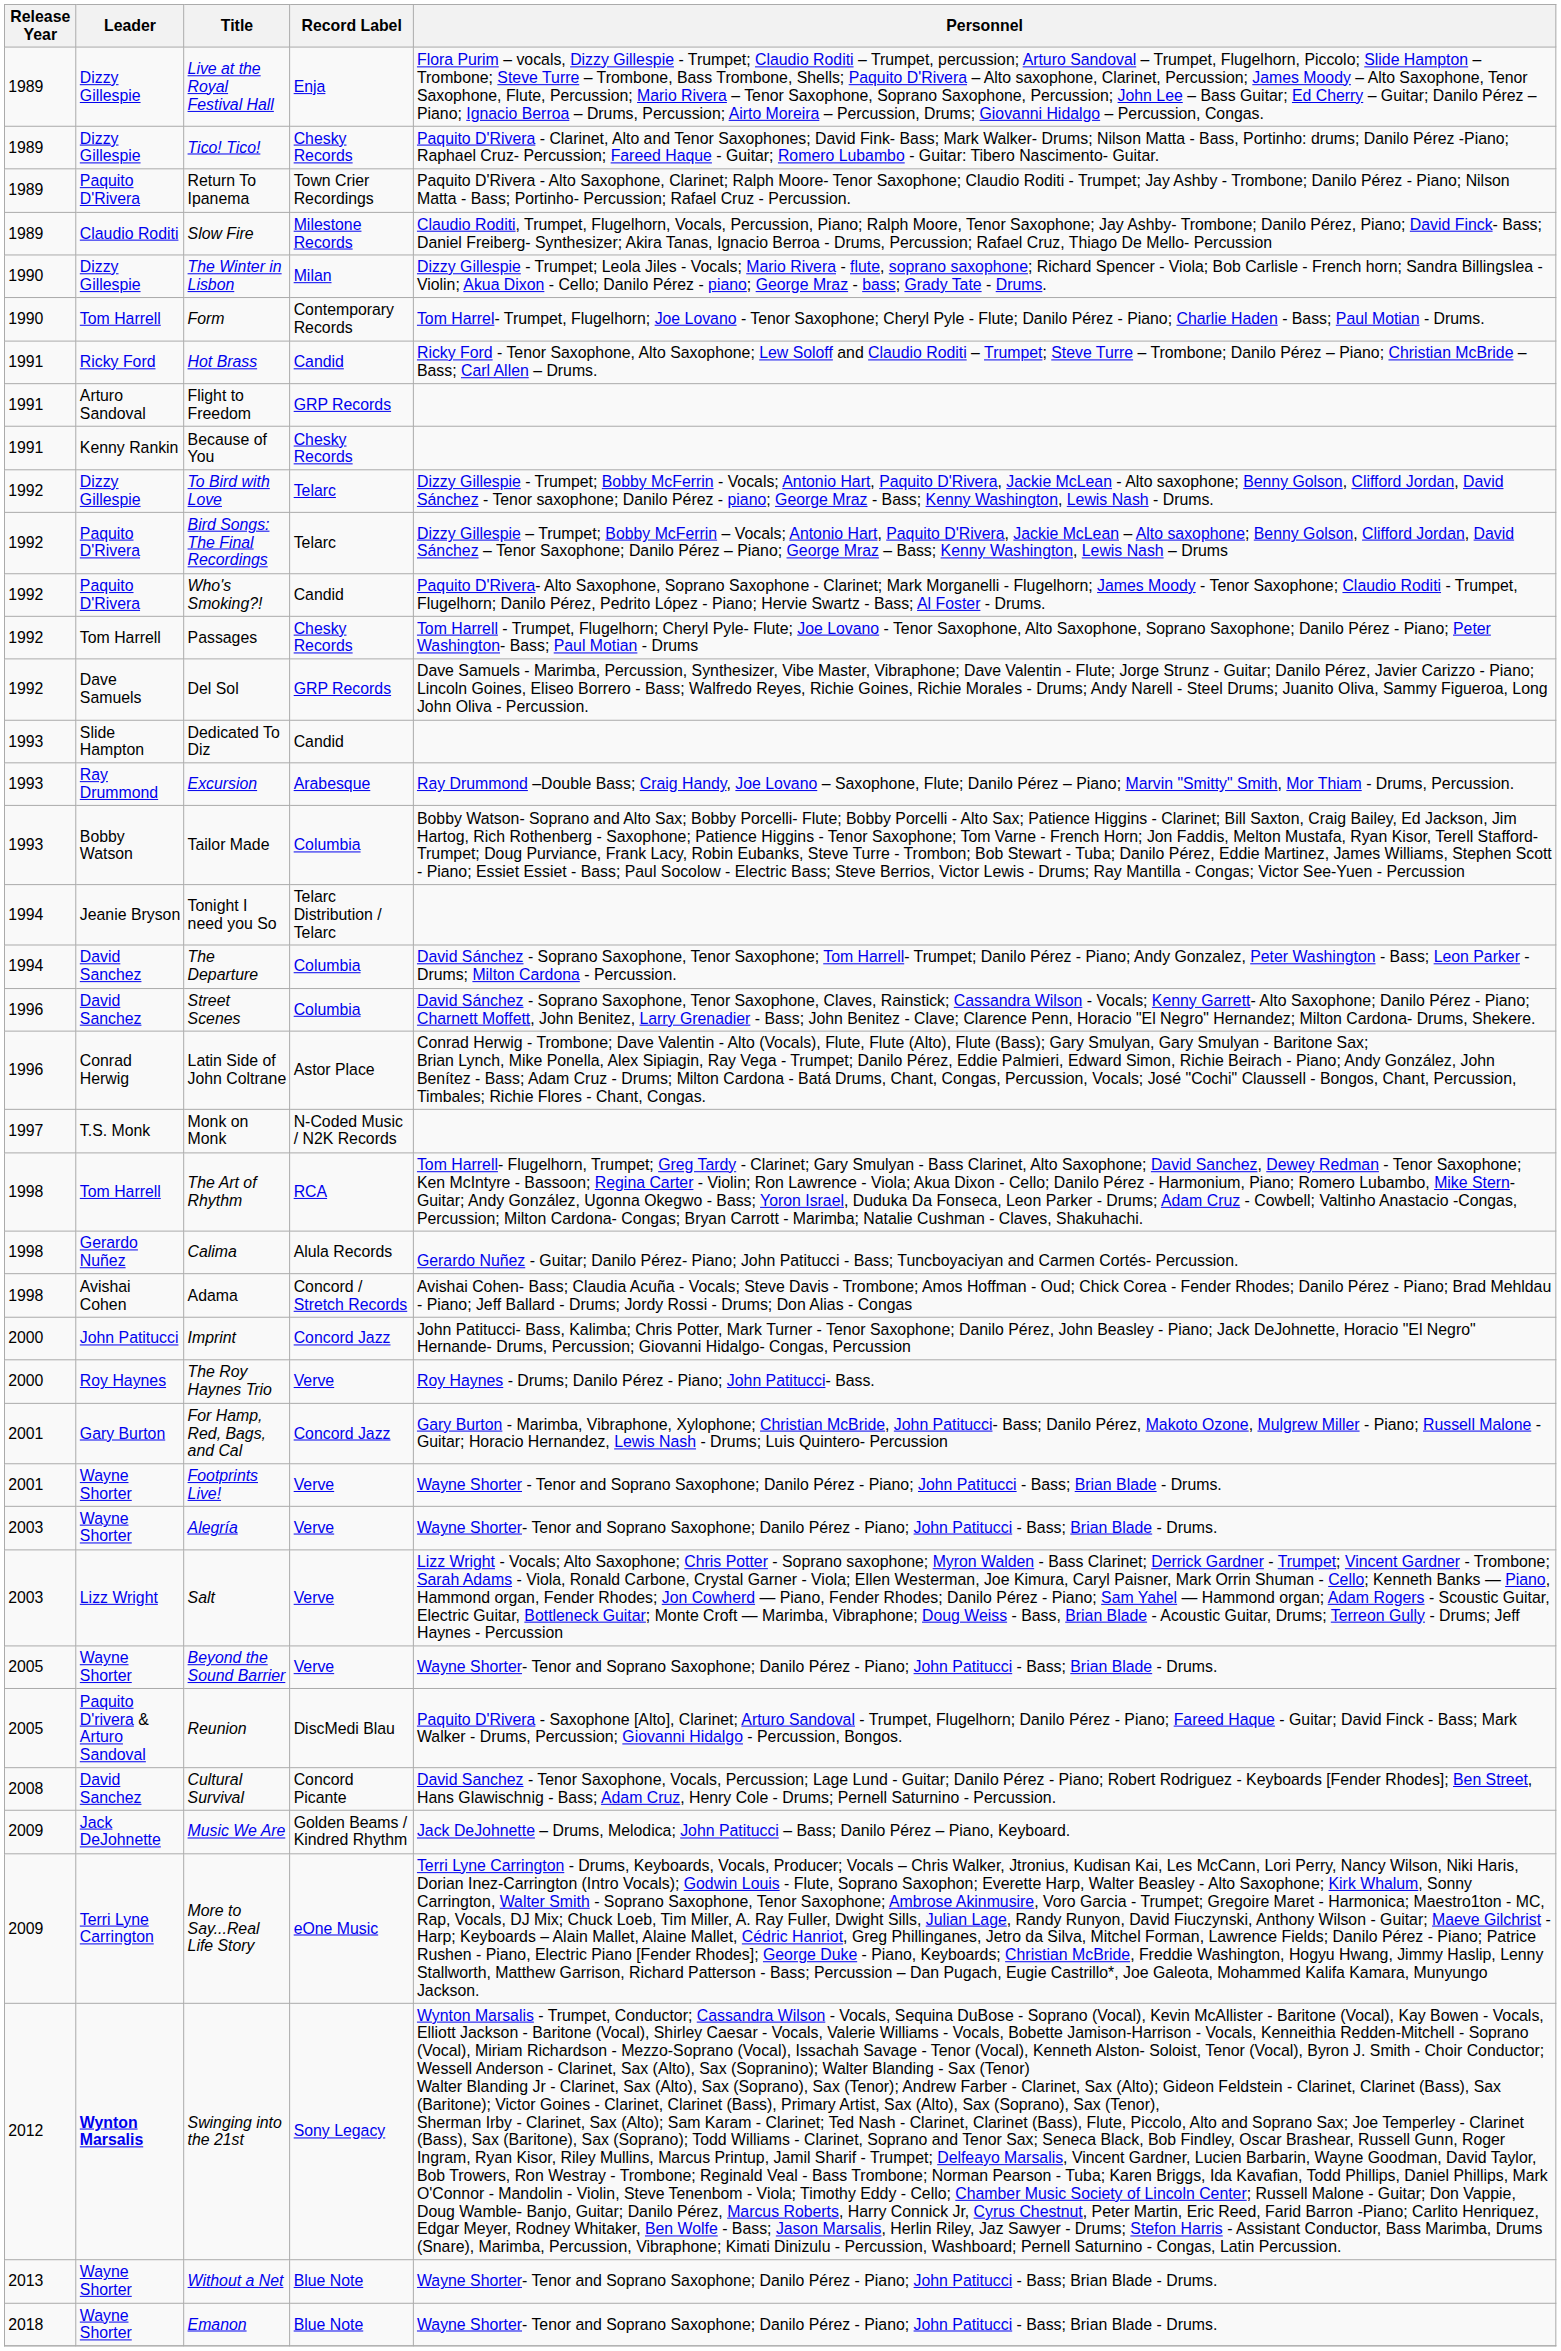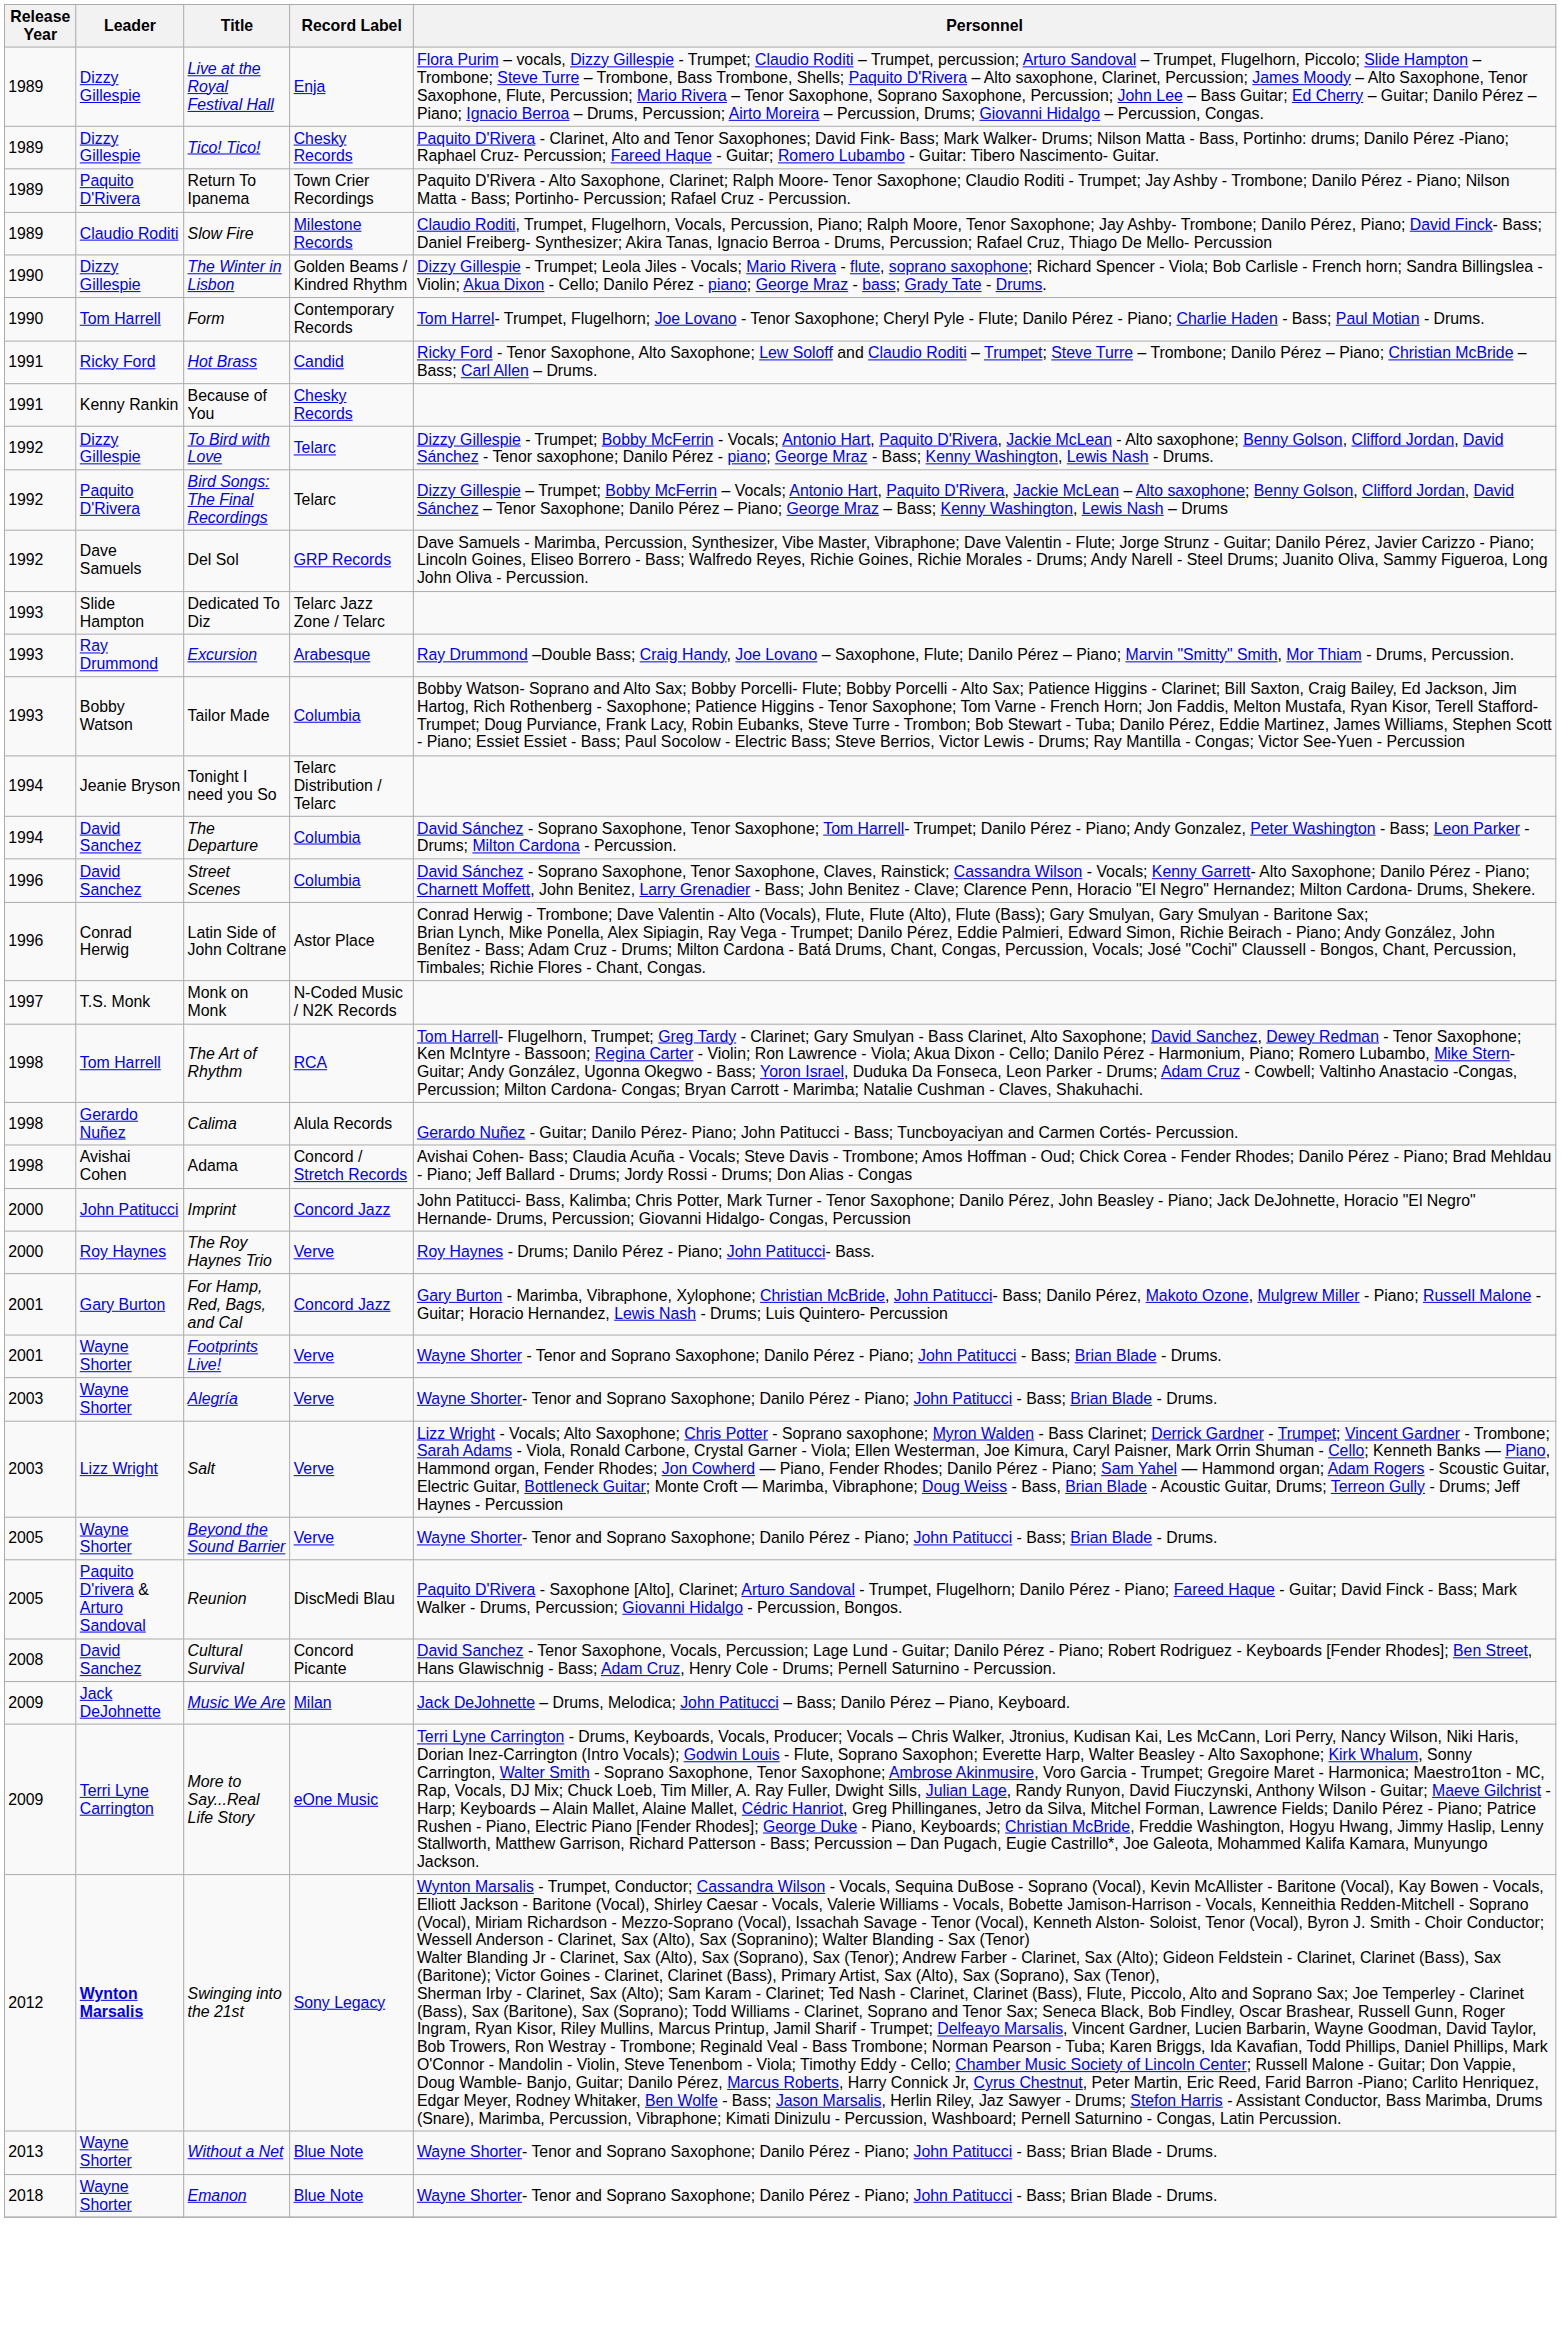The Winter in Lisbon | Record Label: Milan -> Golden Beams / Kindred Rhythm
- row: 1991 | Arturo Sandoval | Flight to Freedom | GRP Records
- row: 1992 | Paquito D'Rivera | Who's Smoking?! | Candid | Paquito D'Rivera- Alto Saxophone, Soprano Saxophone - Clarinet; Mark Morganelli - Flugelhorn; James Moody - Tenor Saxophone; Claudio Roditi - Trumpet, Flugelhorn; Danilo Pérez, Pedrito López - Piano; Hervie Swartz - Bass; Al Foster - Drums.
- row: 1992 | Tom Harrell | Passages | Chesky Records | Tom Harrell - Trumpet, Flugelhorn; Cheryl Pyle- Flute; Joe Lovano - Tenor Saxophone, Alto Saxophone, Soprano Saxophone; Danilo Pérez - Piano; Peter Washington- Bass; Paul Motian - Drums
Dedicated To Diz | Record Label: Candid -> Telarc Jazz Zone / Telarc
Music We Are | Record Label: Golden Beams / Kindred Rhythm -> Milan
